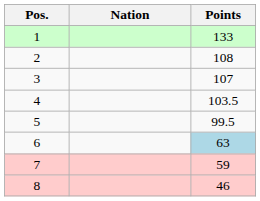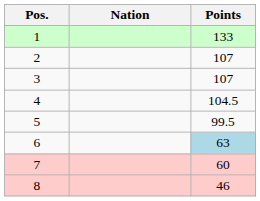2 | Points: 108 -> 107
4 | Points: 103.5 -> 104.5
7 | Points: 59 -> 60
